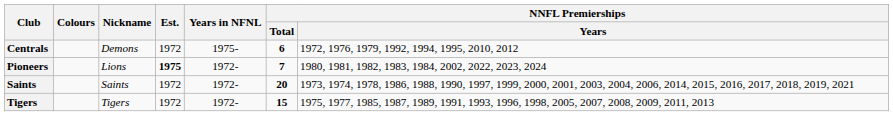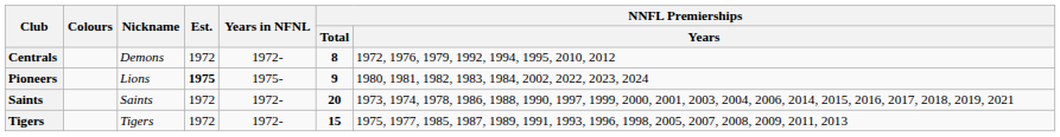Centrals | Years in NFNL: 1975- -> 1972-
Centrals | NNFL Premierships / Total: 6 -> 8
Pioneers | Years in NFNL: 1972- -> 1975-
Pioneers | NNFL Premierships / Total: 7 -> 9
